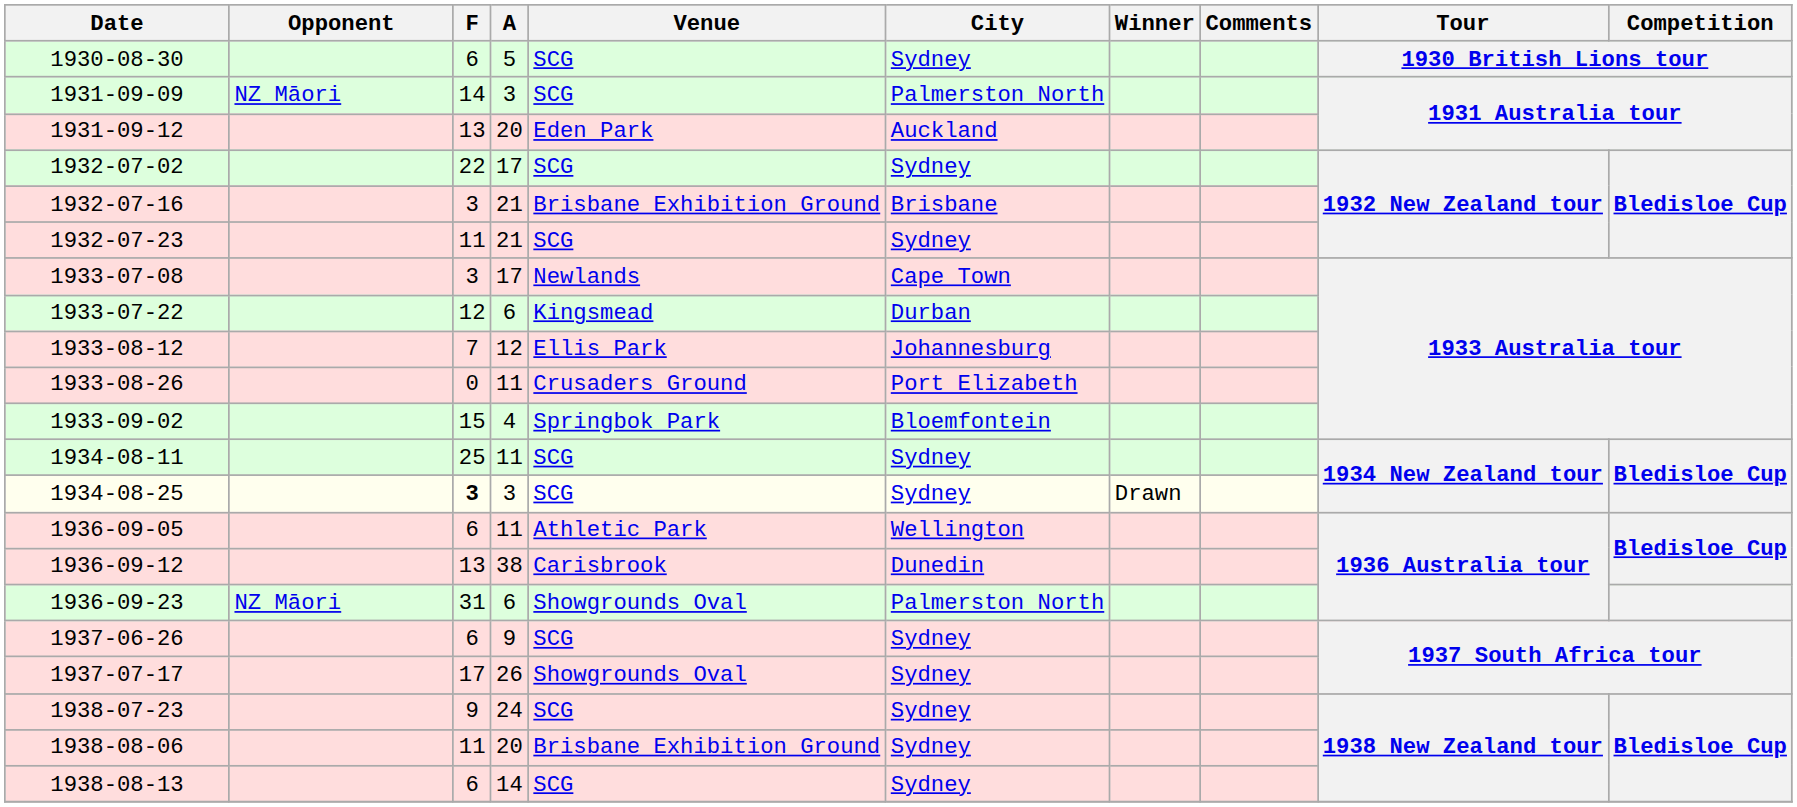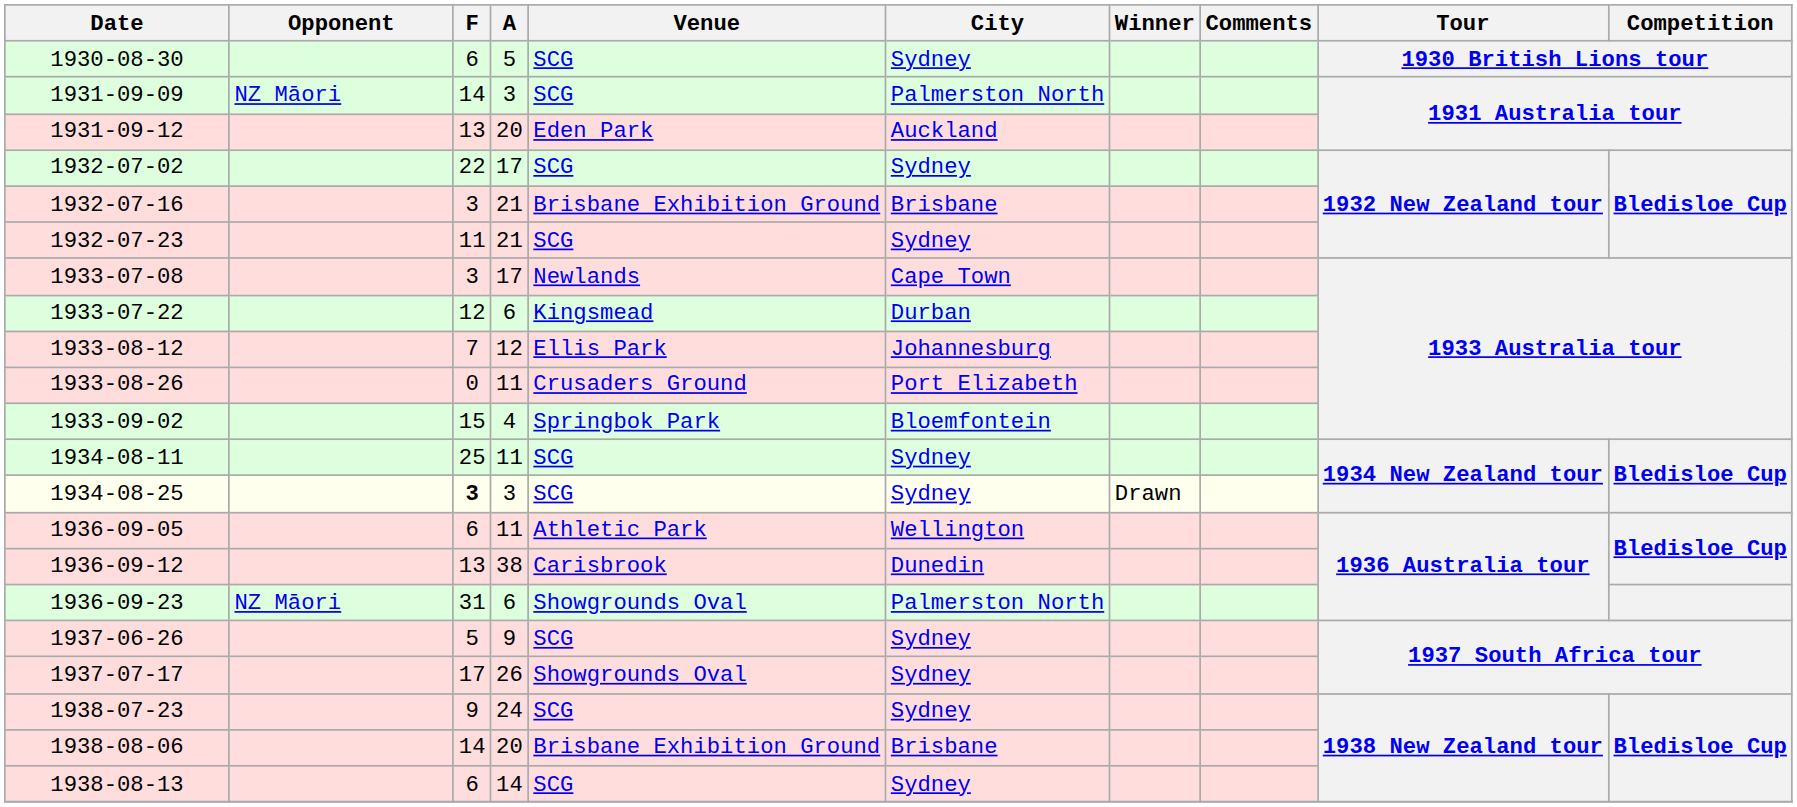1937-06-26 | F: 6 -> 5
1938-08-06 | F: 11 -> 14
1938-08-06 | City: Sydney -> Brisbane
